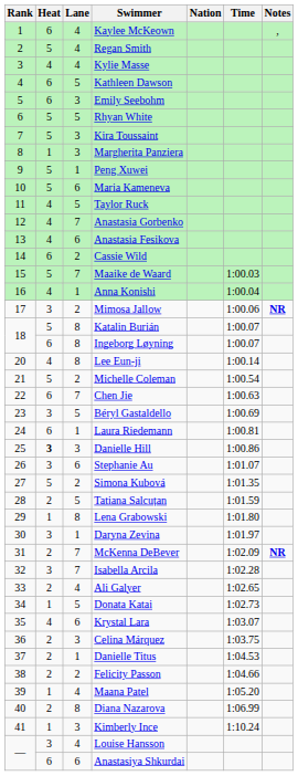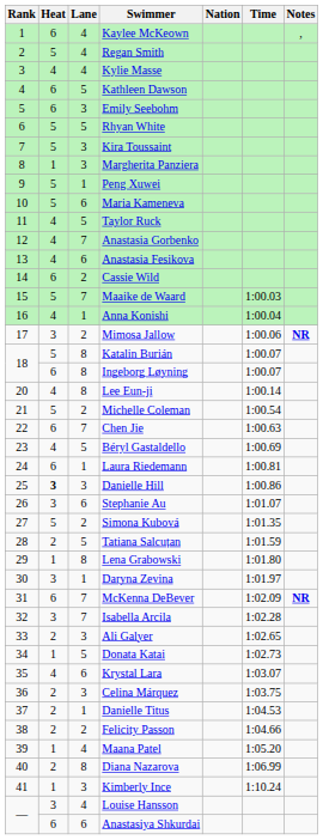Béryl Gastaldello | Heat: 3 -> 4
McKenna DeBever | Heat: 2 -> 6
Ali Galyer | Lane: 4 -> 3
